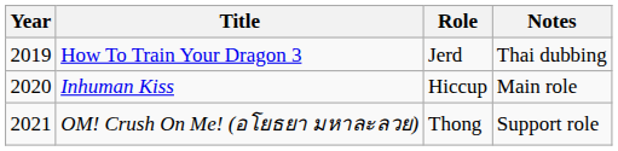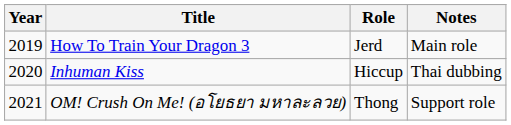How To Train Your Dragon 3 | Notes: Thai dubbing -> Main role
Inhuman Kiss | Notes: Main role -> Thai dubbing
